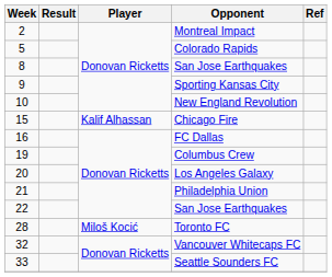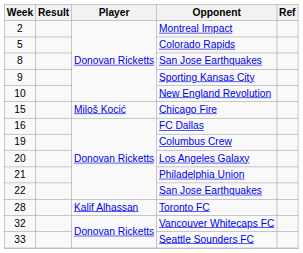Chicago Fire | Player: Kalif Alhassan -> Miloš Kocić
Toronto FC | Player: Miloš Kocić -> Kalif Alhassan
